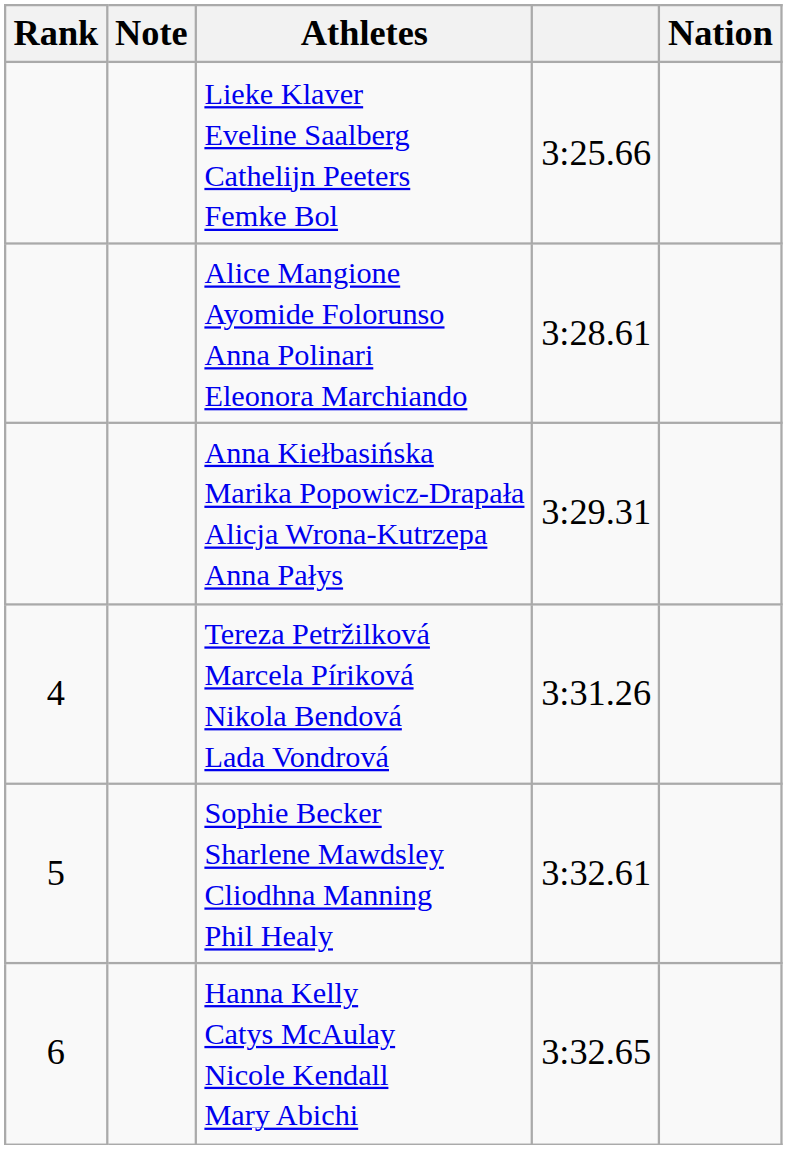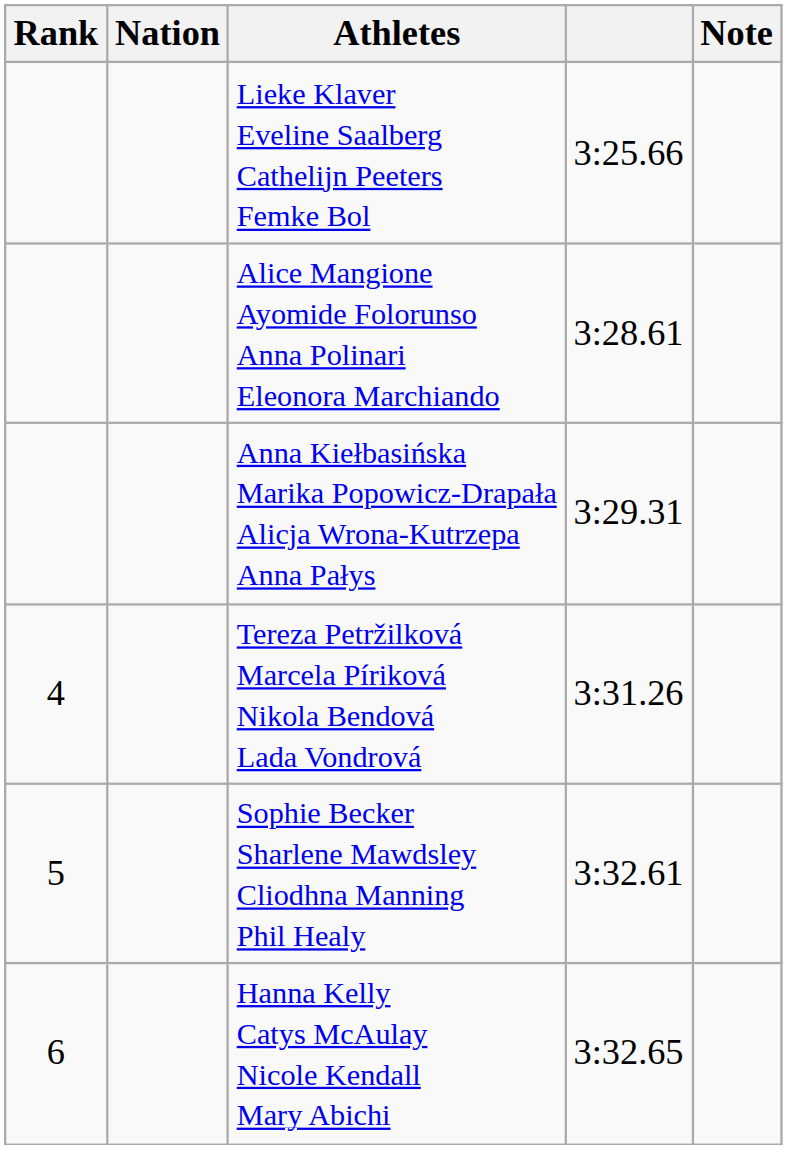columns swapped: Nation <-> Note
